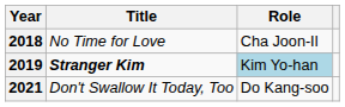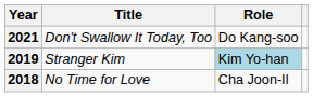rows swapped: 2018 <-> 2021
2019 | Title: bold -> normal
